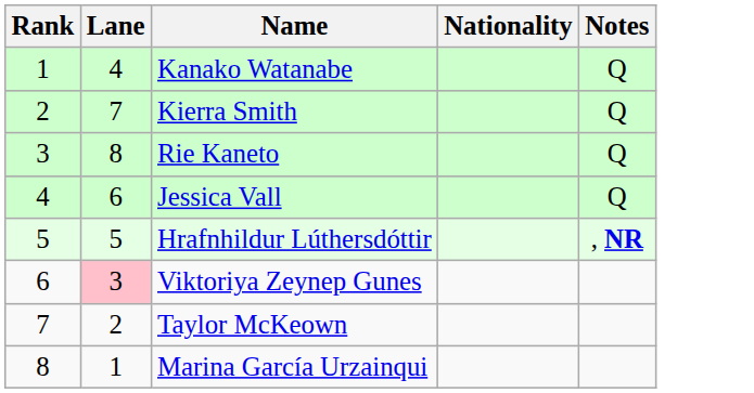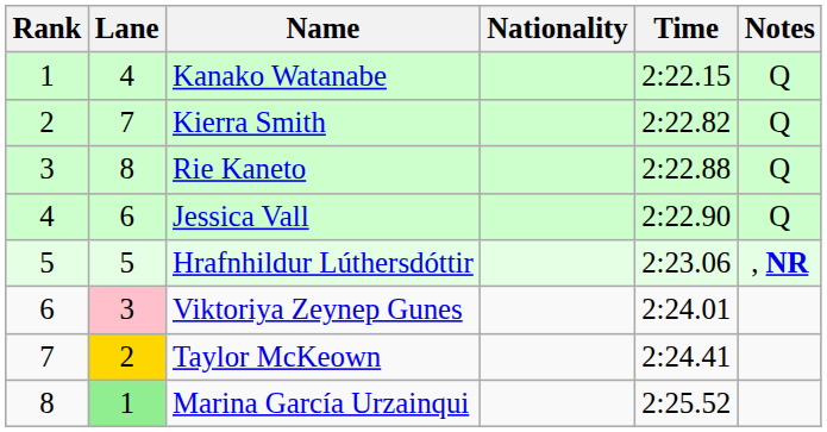+ column: Time | 2:22.15 | 2:22.82 | 2:22.88 | 2:22.90 | 2:23.06 | 2:24.01 | 2:24.41 | 2:25.52
Taylor McKeown | Lane: no background -> gold background
Marina García Urzainqui | Lane: no background -> lightgreen background
